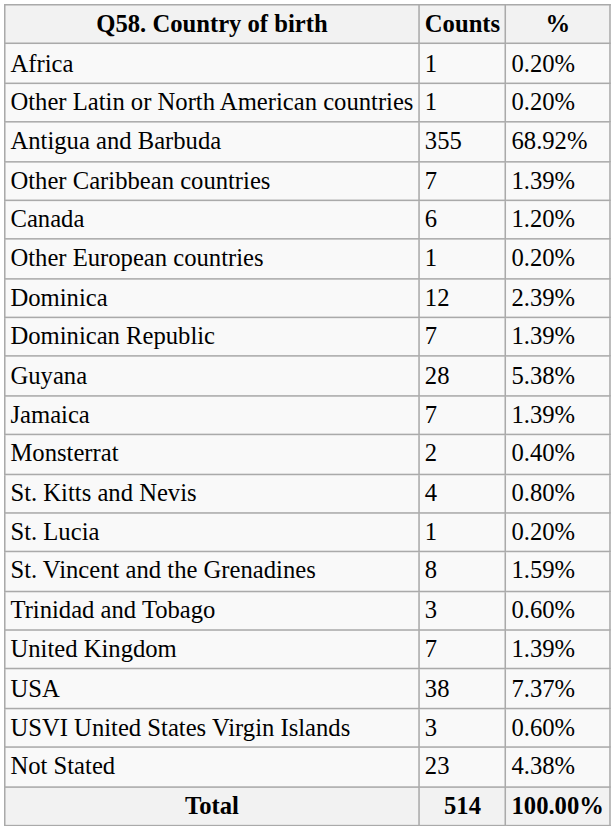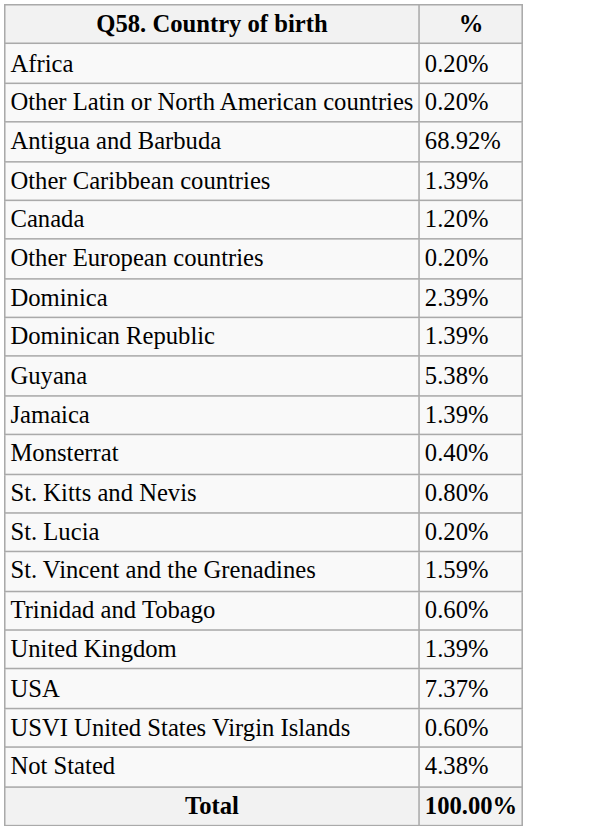- column: Counts | 1 | 1 | 355 | 7 | 6 | 1 | 12 | 7 | 28 | 7 | 2 | 4 | 1 | 8 | 3 | 7 | 38 | 3 | 23 | 514
